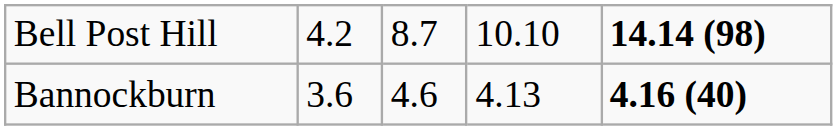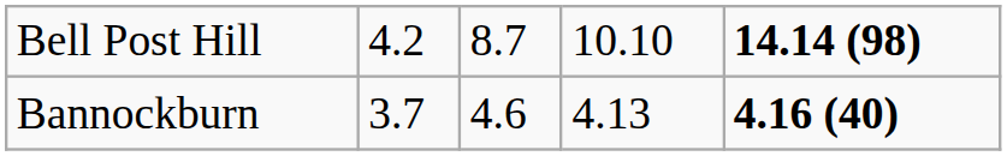Bannockburn | column 2: 3.6 -> 3.7
